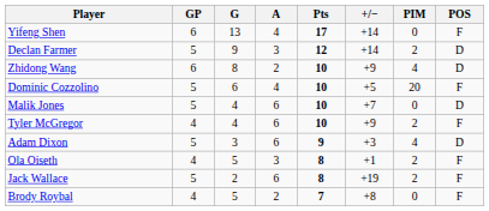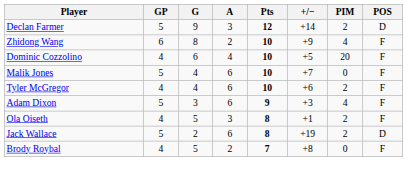- row: Yifeng Shen | 6 | 13 | 4 | 17 | +14 | 0 | F
Zhidong Wang | POS: D -> F
Dominic Cozzolino | GP: 5 -> 4
Malik Jones | POS: D -> F
Tyler McGregor | +/−: +9 -> +6
Adam Dixon | POS: D -> F
Jack Wallace | POS: F -> D
